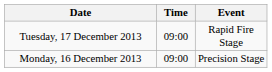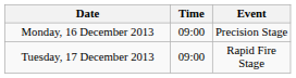rows swapped: Monday, 16 December 2013 <-> Tuesday, 17 December 2013
